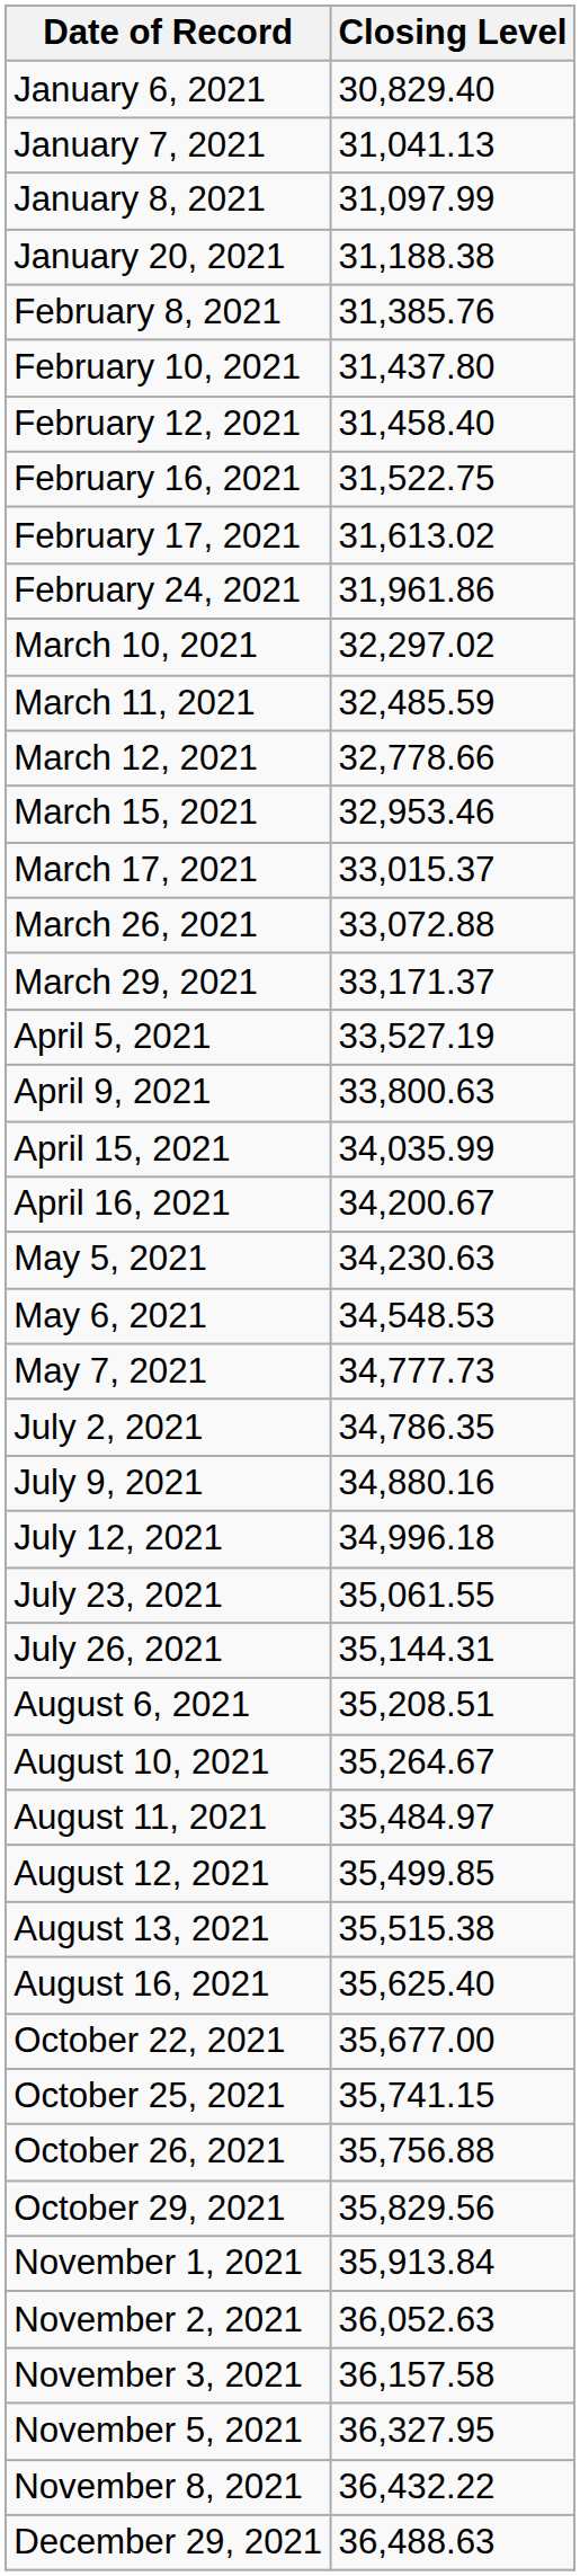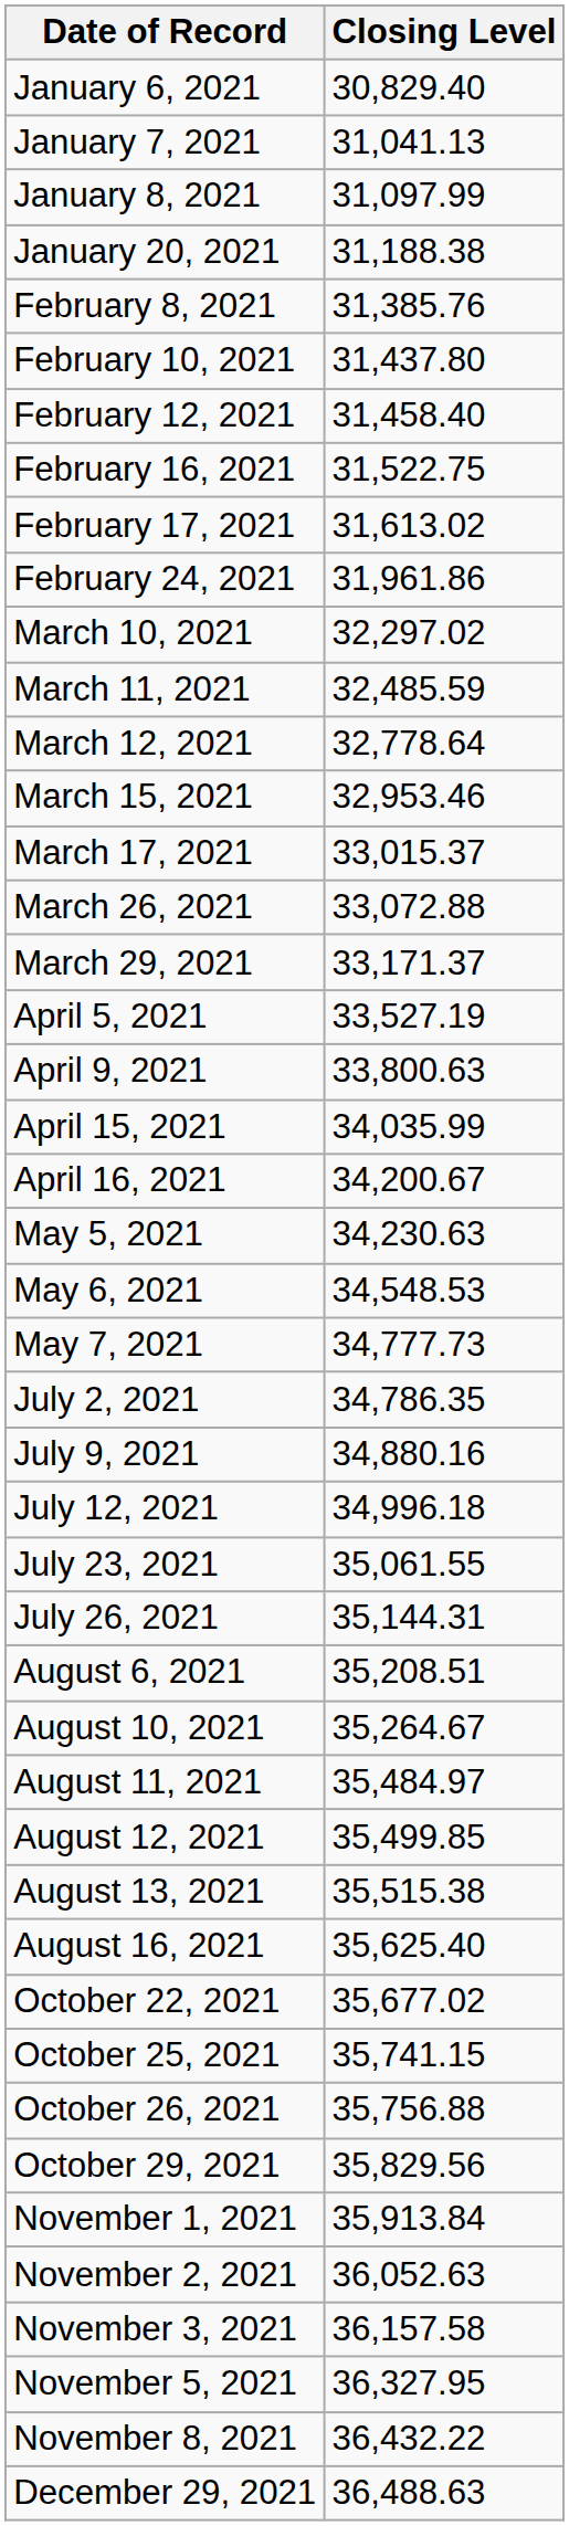March 12, 2021 | Closing Level: 32,778.66 -> 32,778.64
October 22, 2021 | Closing Level: 35,677.00 -> 35,677.02
